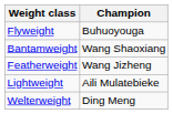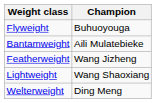Bantamweight | Champion: Wang Shaoxiang -> Aili Mulatebieke
Lightweight | Champion: Aili Mulatebieke -> Wang Shaoxiang
